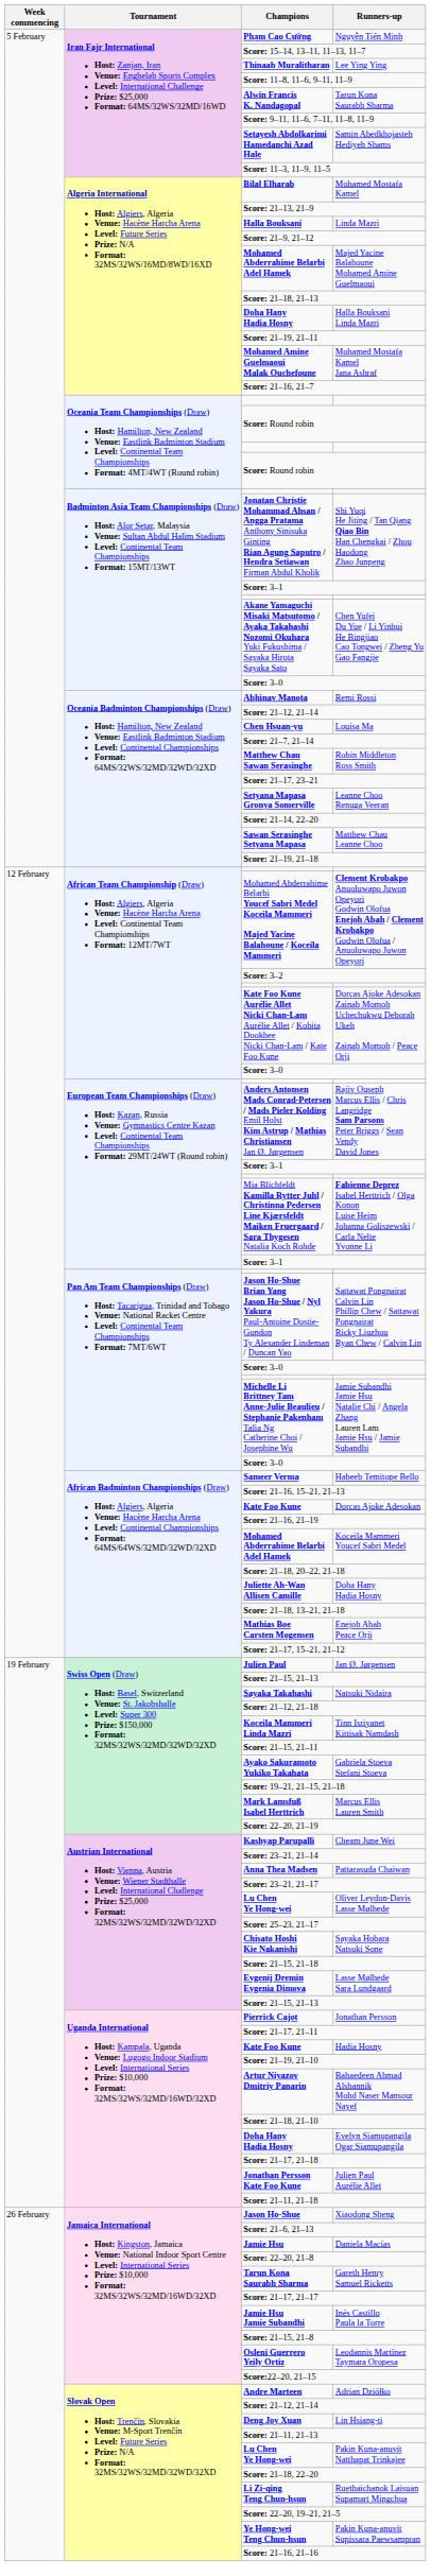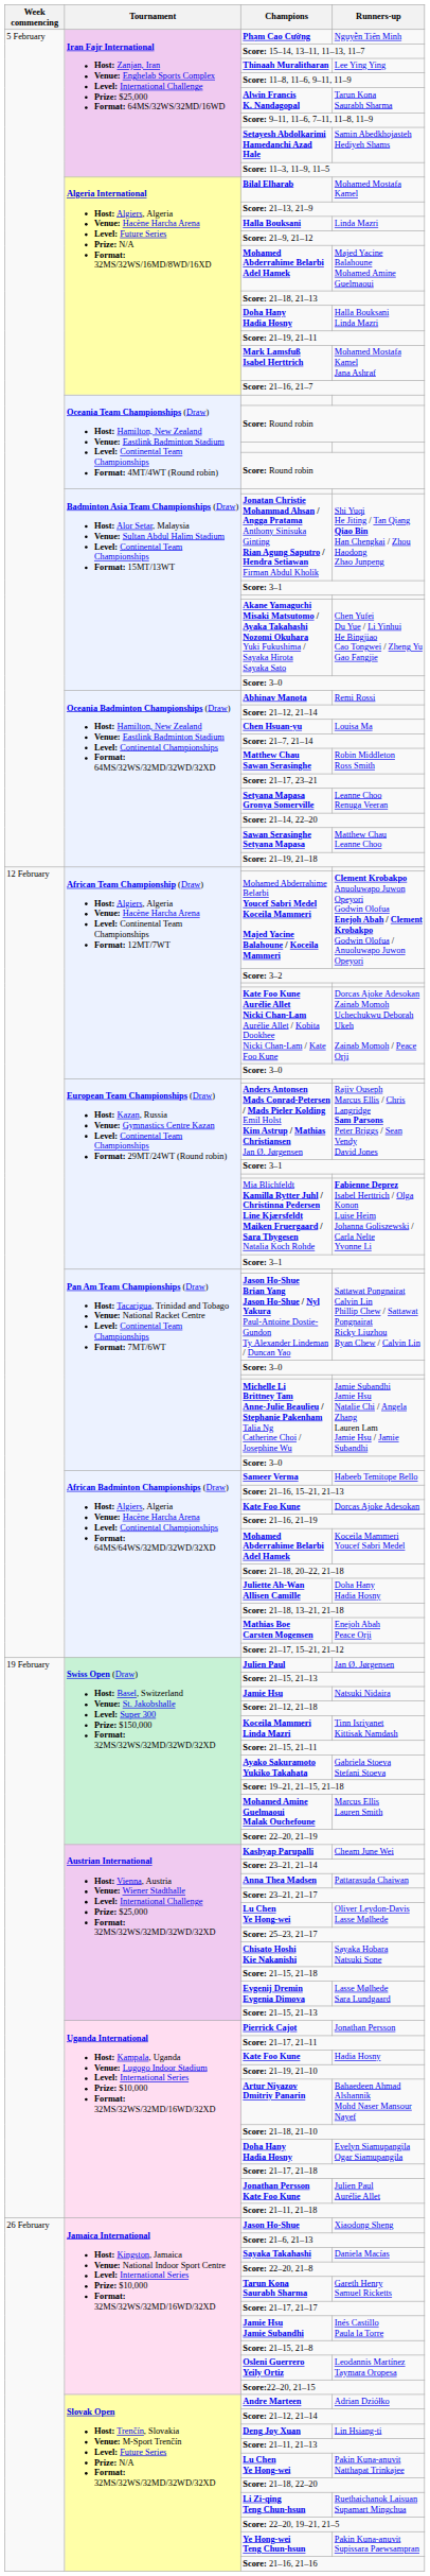Mohamed Mostafa Kamel Jana Ashraf | Champions: Mohamed Amine Guelmaoui Malak Ouchefoune -> Mark Lamsfuß Isabel Herttrich
Natsuki Nidaira | Champions: Sayaka Takahashi -> Jamie Hsu
Marcus Ellis Lauren Smith | Champions: Mark Lamsfuß Isabel Herttrich -> Mohamed Amine Guelmaoui Malak Ouchefoune
Daniela Macías | Champions: Jamie Hsu -> Sayaka Takahashi
